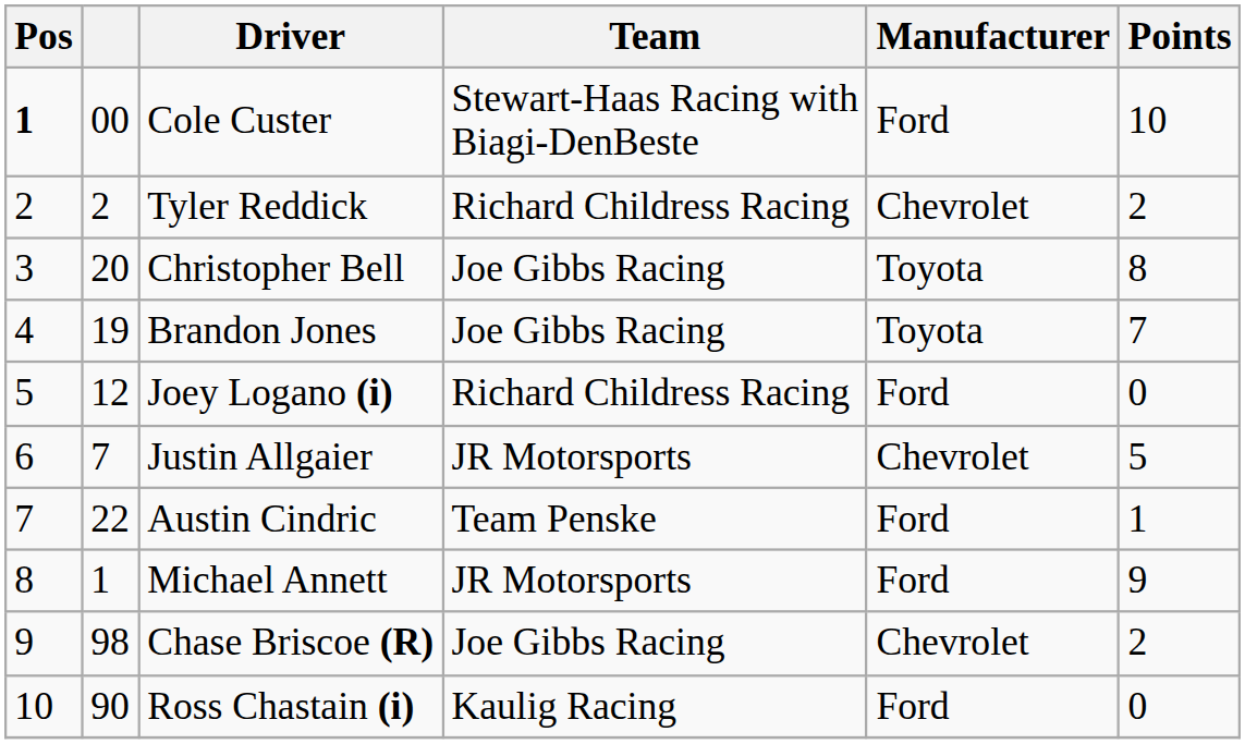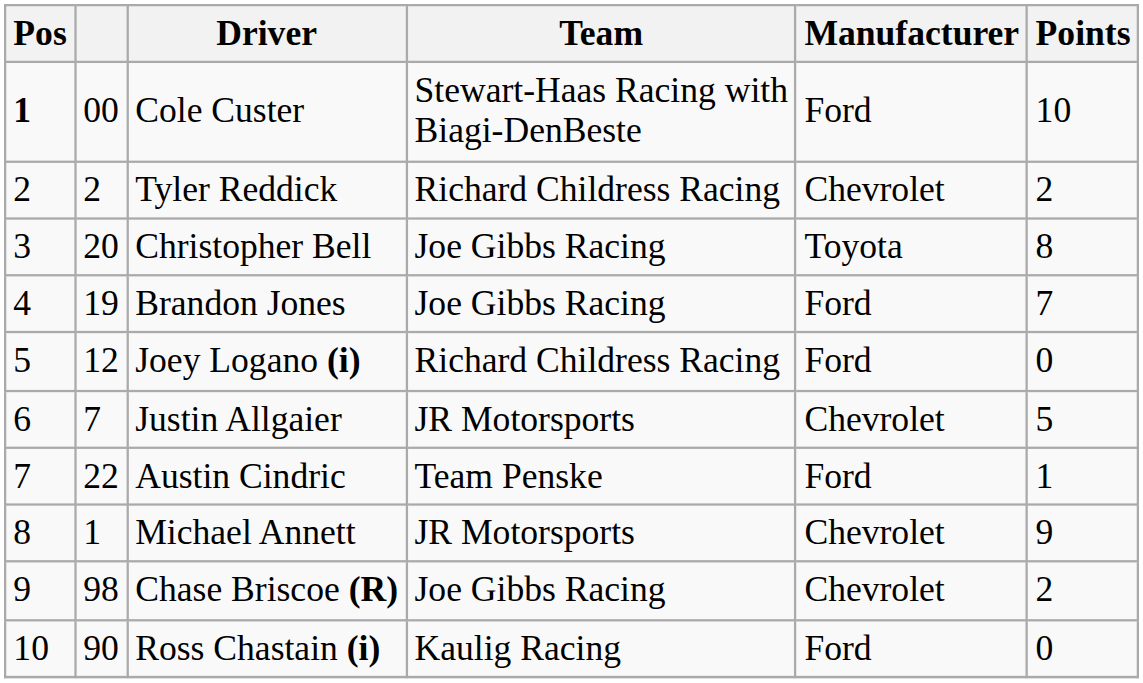Brandon Jones | Manufacturer: Toyota -> Ford
Michael Annett | Manufacturer: Ford -> Chevrolet
